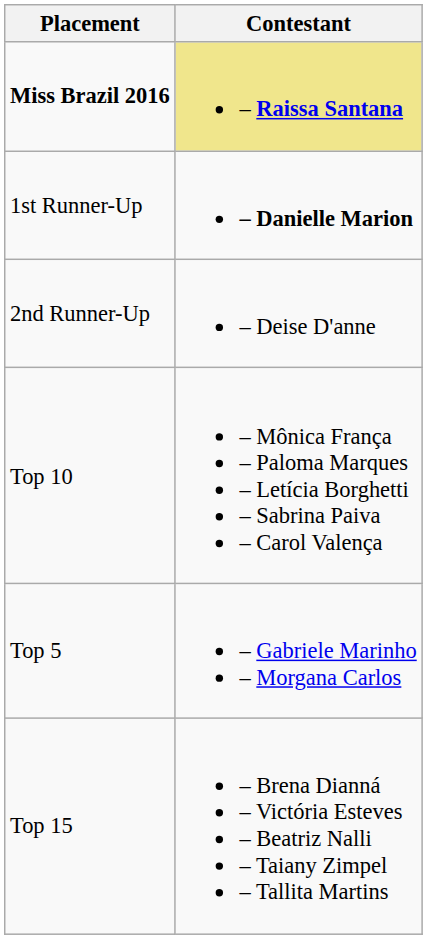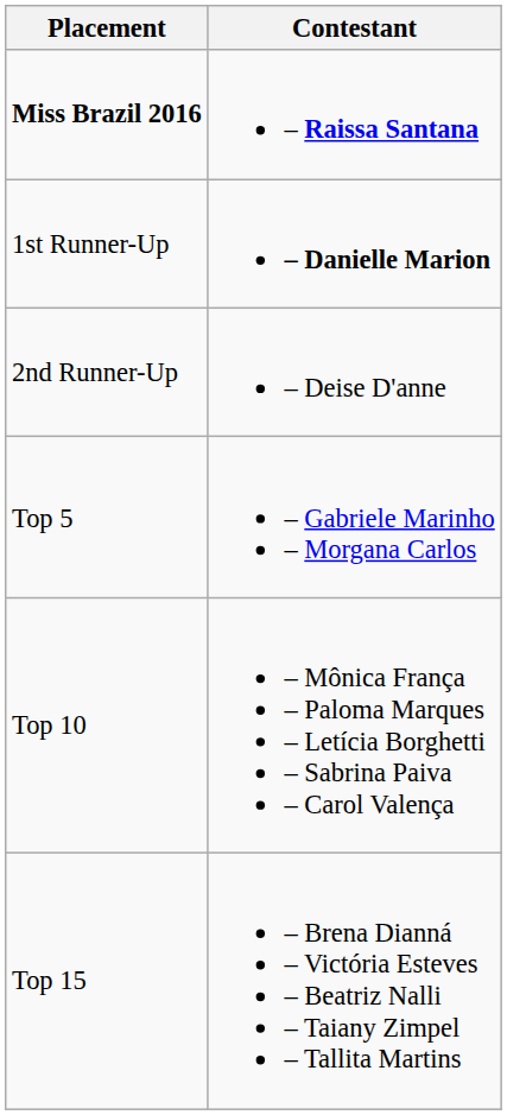Miss Brazil 2016 | Contestant: khaki background -> no background
rows swapped: Top 5 <-> Top 10
